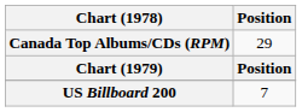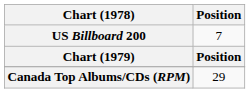rows swapped: Canada Top Albums/CDs (RPM) <-> US Billboard 200
